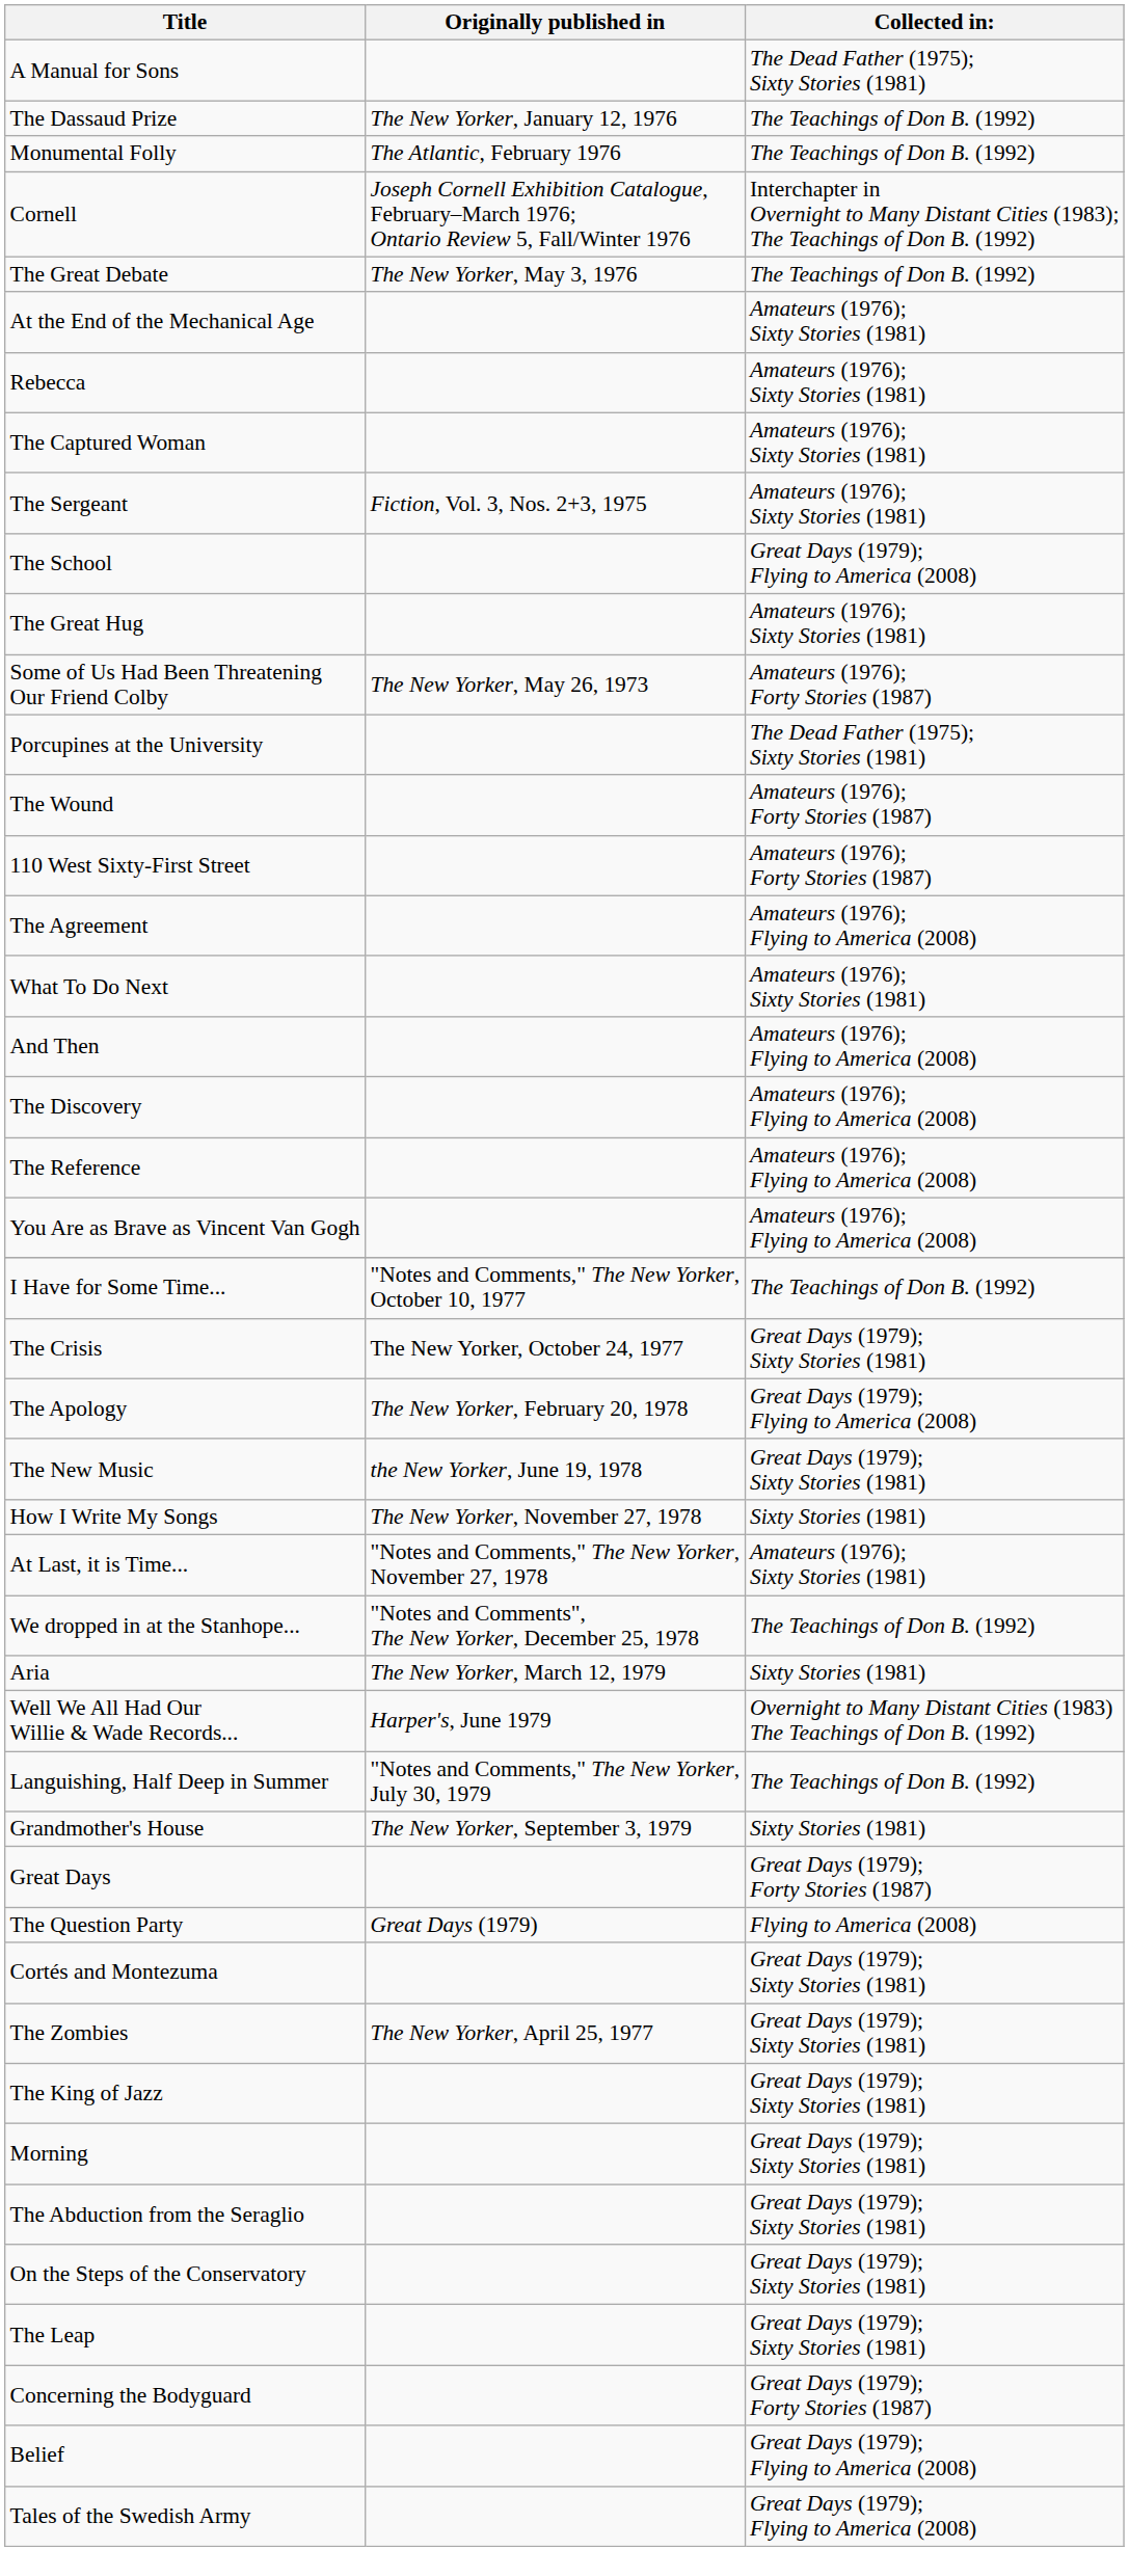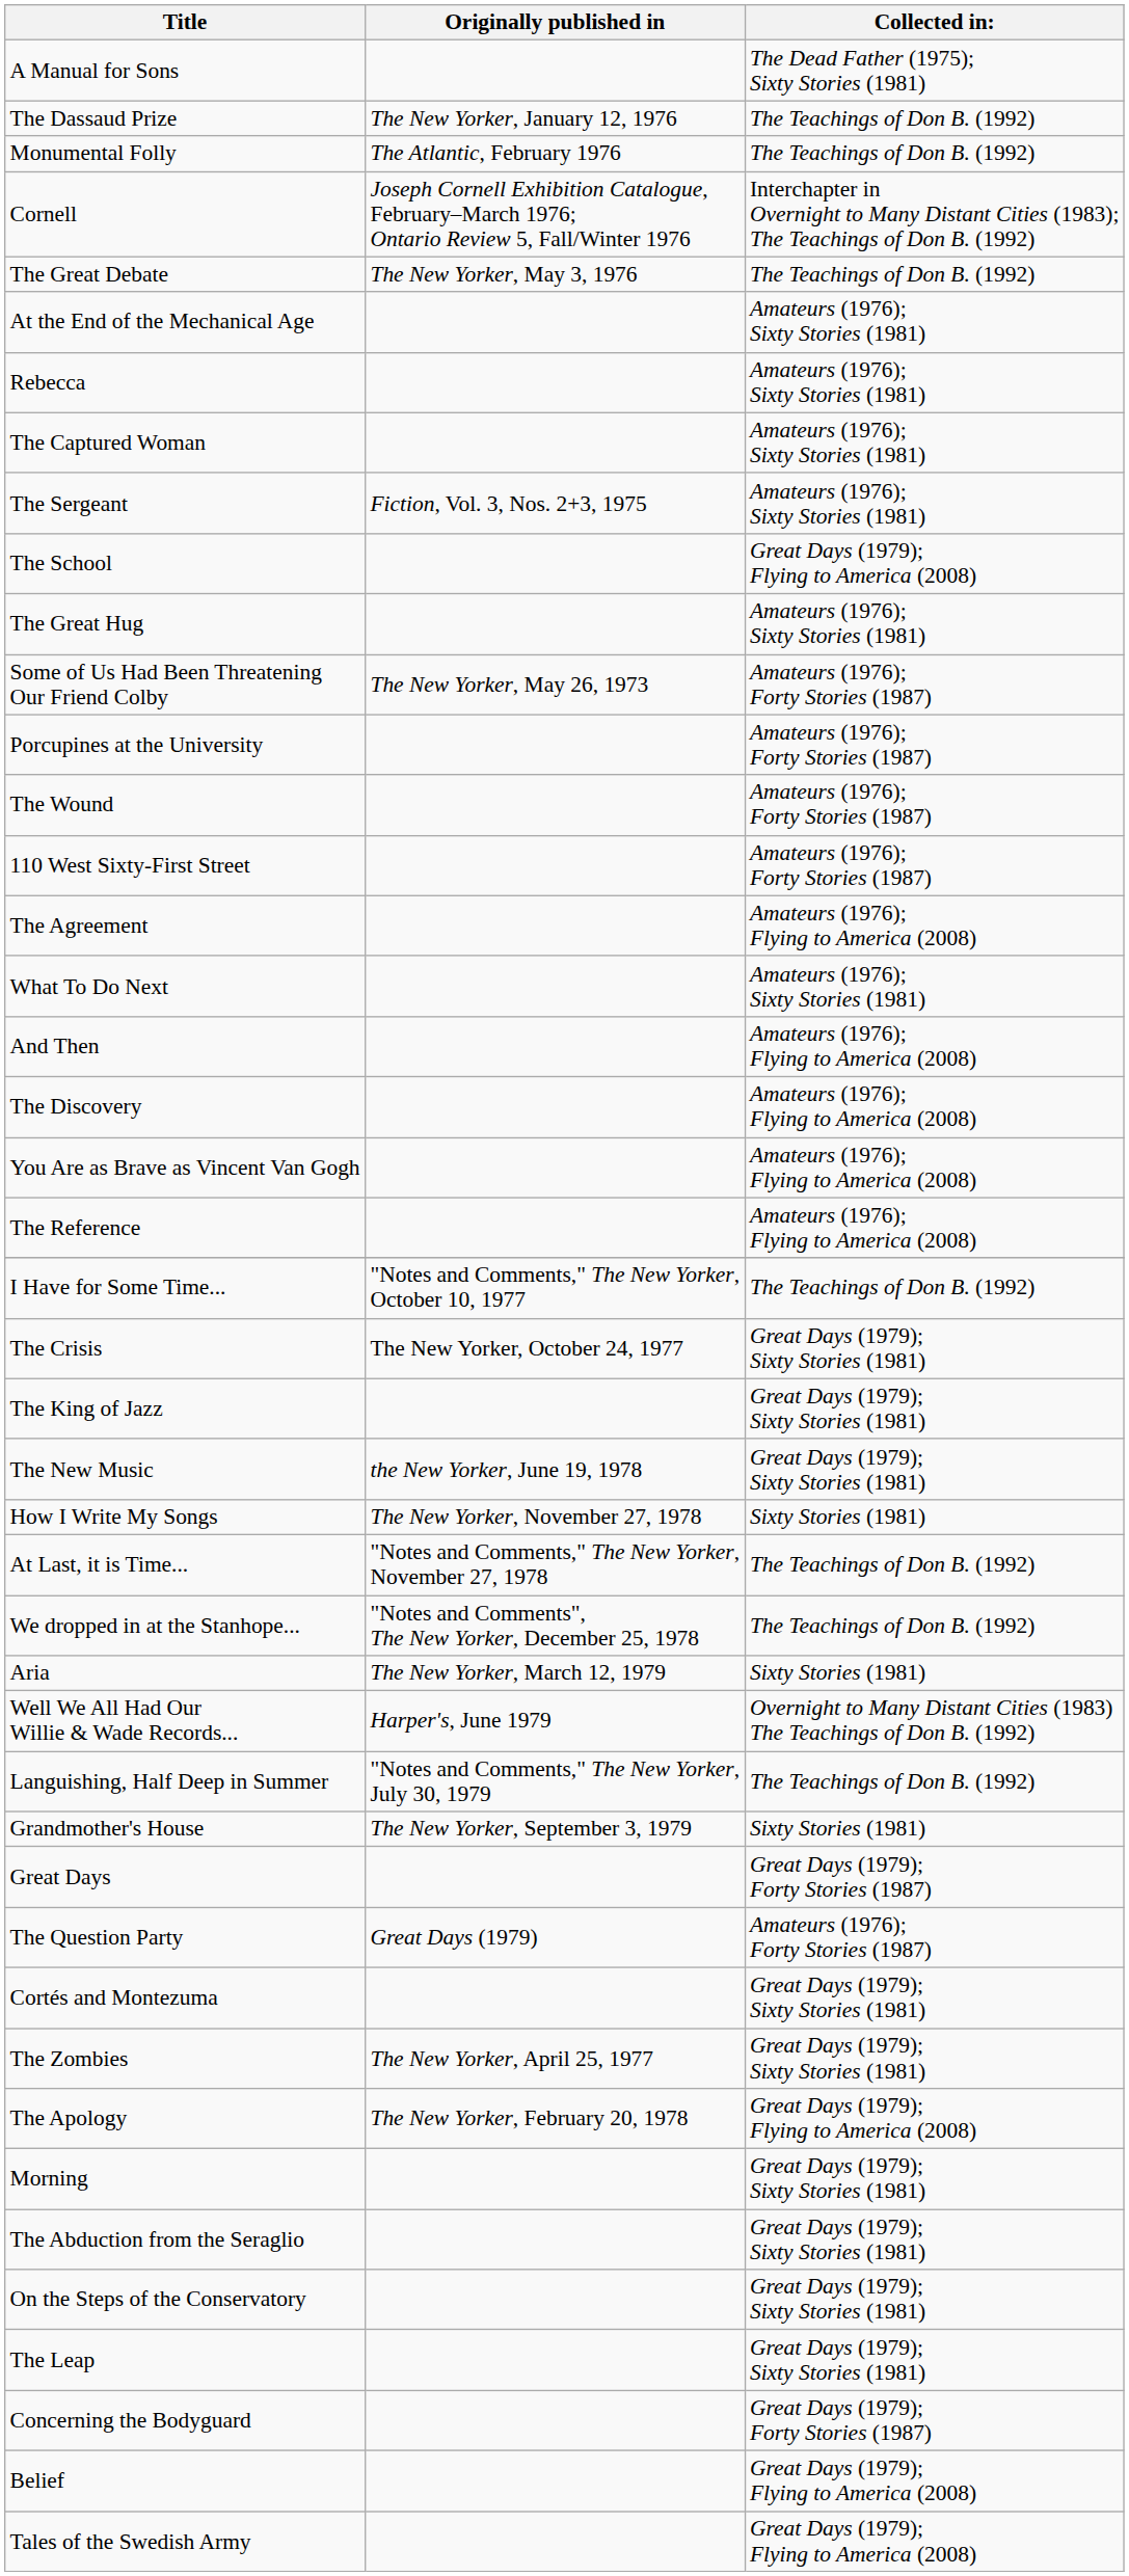Porcupines at the University | Collected in:: The Dead Father (1975); Sixty Stories (1981) -> Amateurs (1976); Forty Stories (1987)
rows swapped: The Reference <-> You Are as Brave as Vincent Van Gogh
rows swapped: The Apology <-> The King of Jazz
At Last, it is Time... | Collected in:: Amateurs (1976); Sixty Stories (1981) -> The Teachings of Don B. (1992)
The Question Party | Collected in:: Flying to America (2008) -> Amateurs (1976); Forty Stories (1987)
